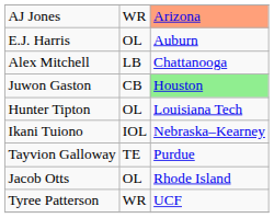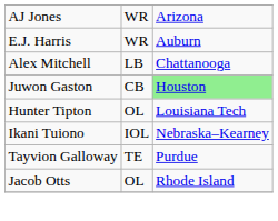AJ Jones | column 3: lightsalmon background -> no background
E.J. Harris | column 2: OL -> WR
- row: Tyree Patterson | WR | UCF
